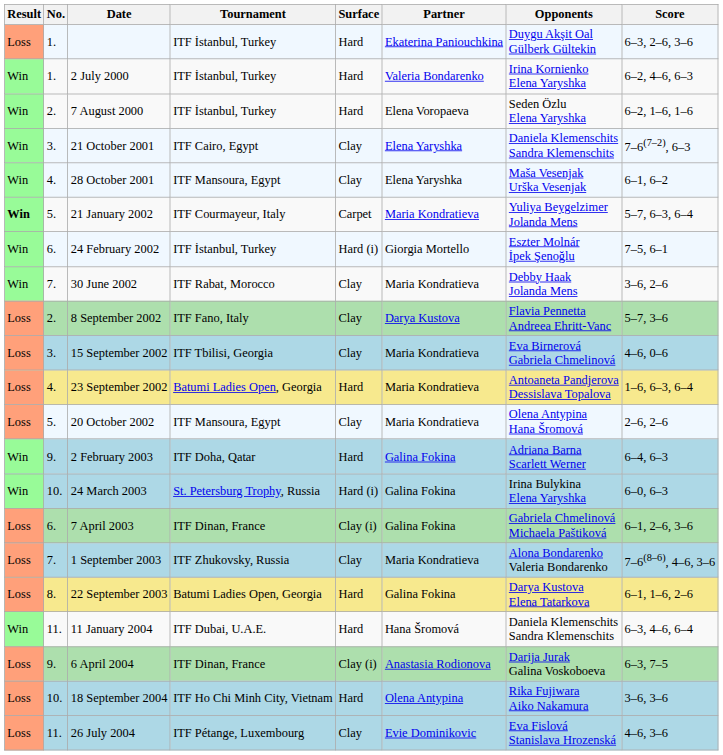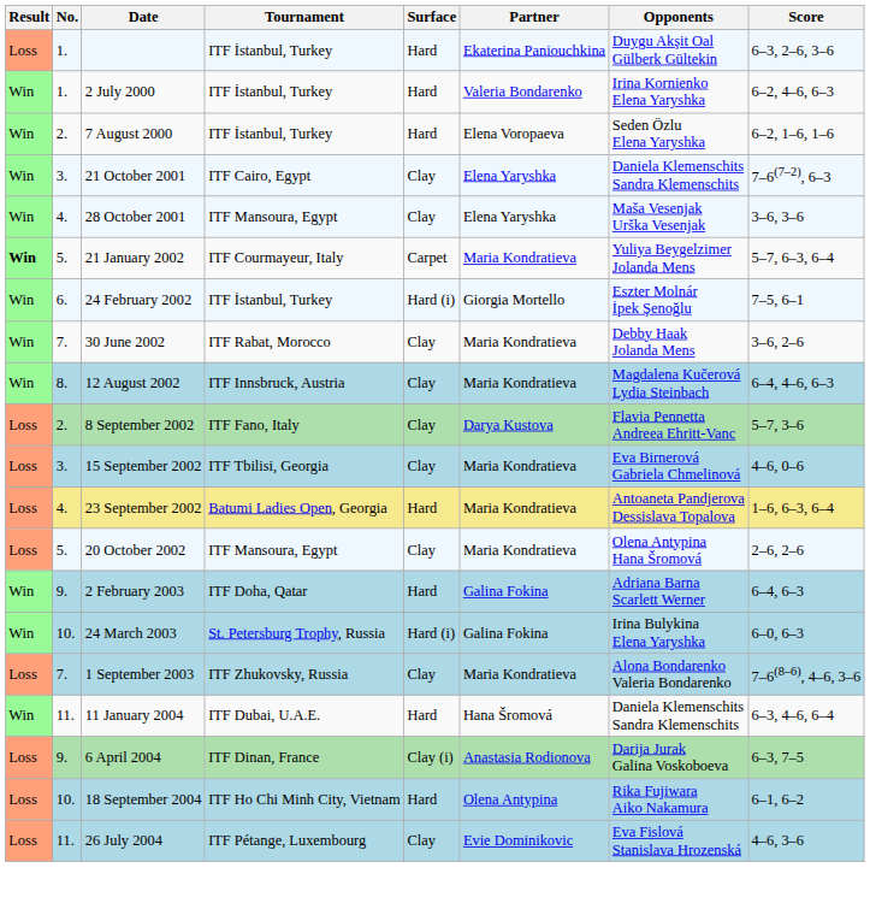28 October 2001 | Score: 6–1, 6–2 -> 3–6, 3–6
+ row: Win | 8. | 12 August 2002 | ITF Innsbruck, Austria | Clay | Maria Kondratieva | Magdalena Kučerová Lydia Steinbach | 6–4, 4–6, 6–3
- row: Loss | 6. | 7 April 2003 | ITF Dinan, France | Clay (i) | Galina Fokina | Gabriela Chmelinová Michaela Paštiková | 6–1, 2–6, 3–6
- row: Loss | 8. | 22 September 2003 | Batumi Ladies Open, Georgia | Hard | Galina Fokina | Darya Kustova Elena Tatarkova | 6–1, 1–6, 2–6
18 September 2004 | Score: 3–6, 3–6 -> 6–1, 6–2
